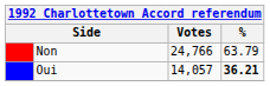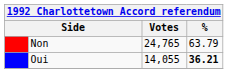Non | Votes: 24,766 -> 24,765
Oui | Votes: 14,057 -> 14,055
